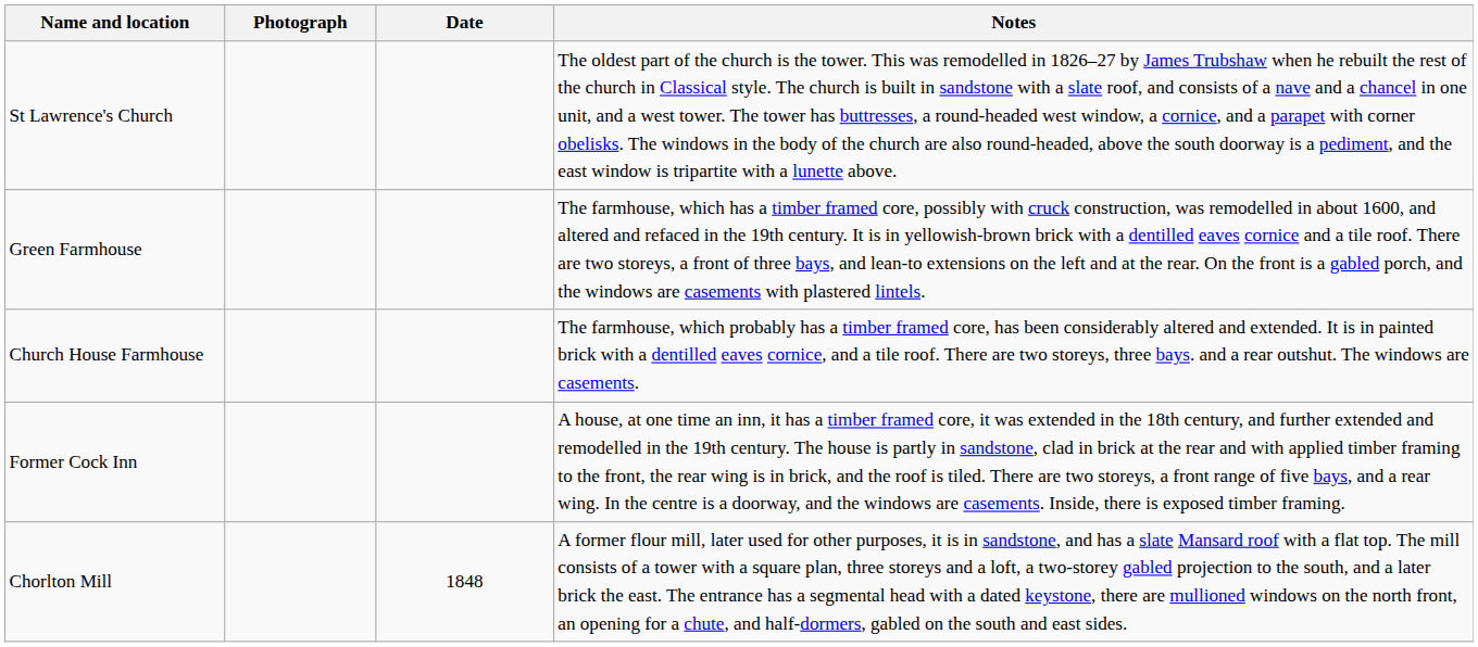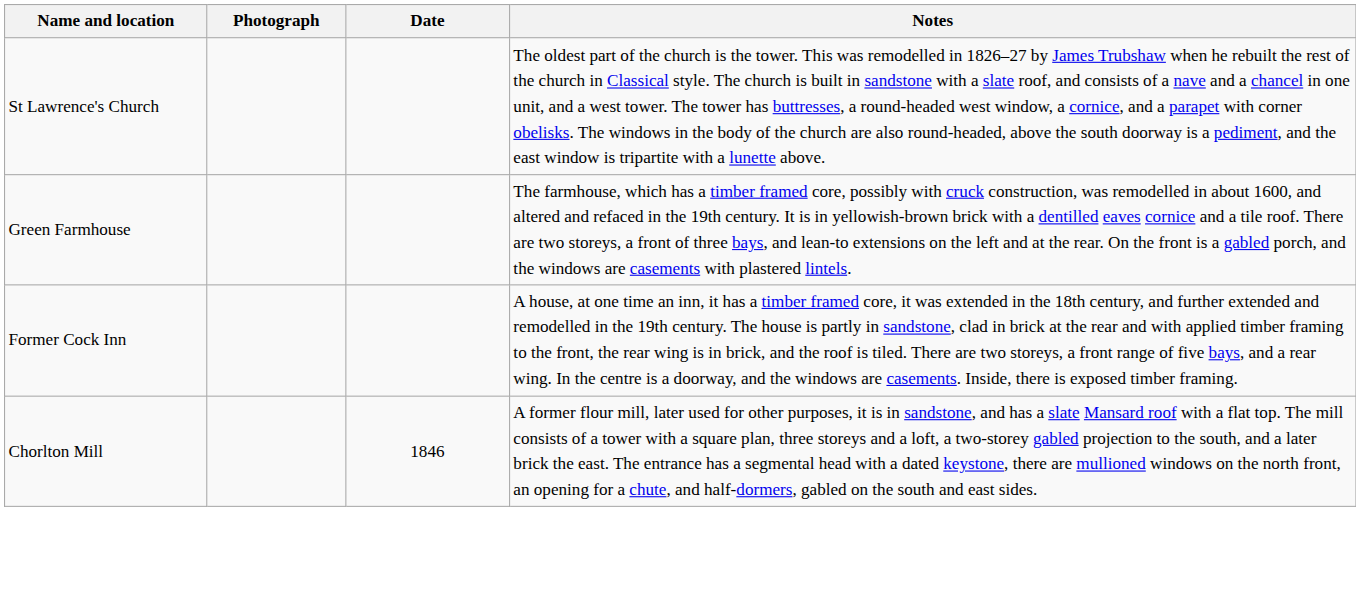- row: Church House Farmhouse | The farmhouse, which probably has a timber framed core, has been considerably altered and extended. It is in painted brick with a dentilled eaves cornice, and a tile roof. There are two storeys, three bays. and a rear outshut. The windows are casements.
Chorlton Mill | Date: 1848 -> 1846
